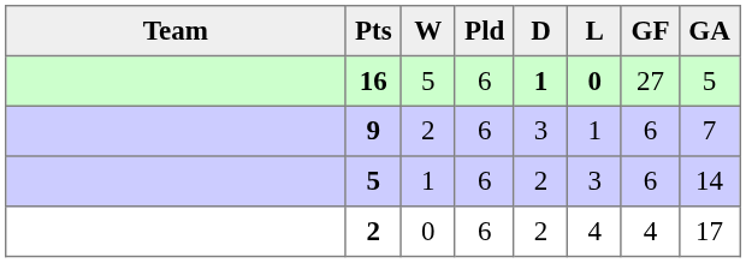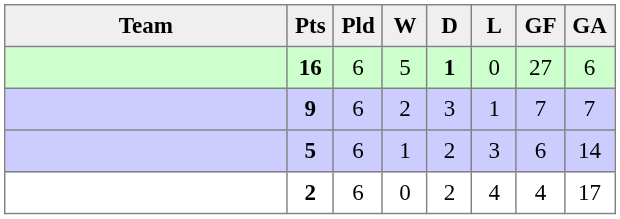columns swapped: Pld <-> W
16 | L: bold -> normal
16 | GA: 5 -> 6
9 | GF: 6 -> 7
